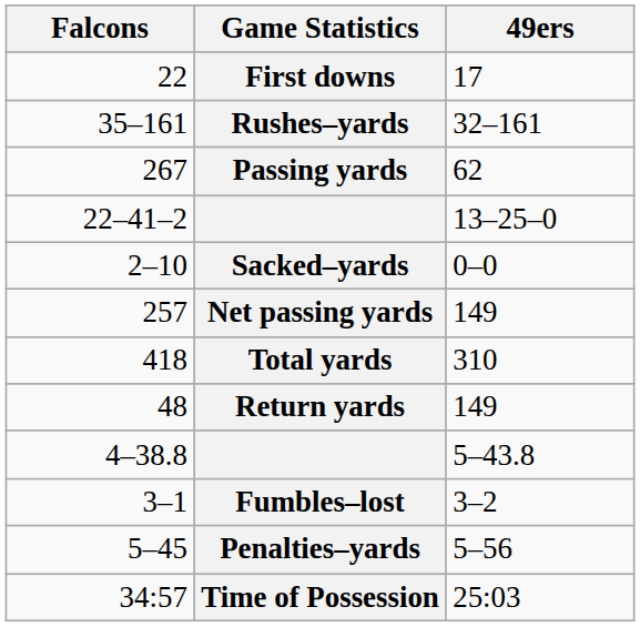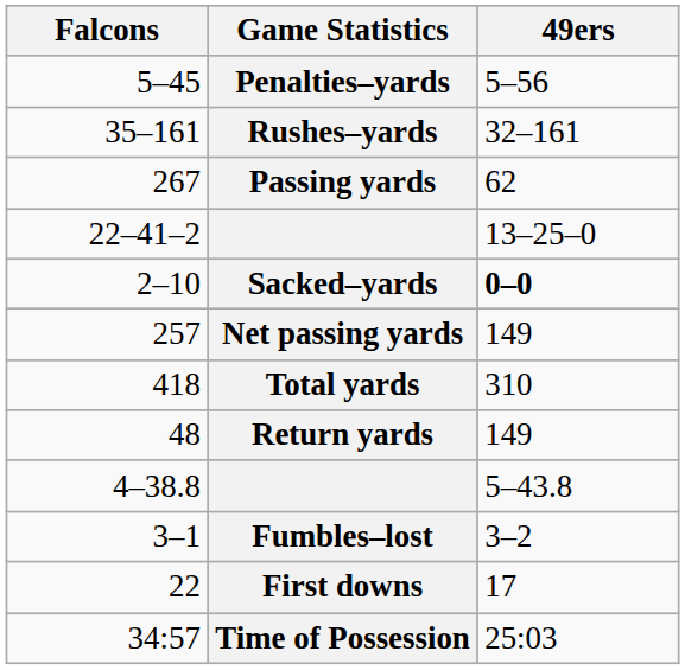rows swapped: First downs <-> Penalties–yards
Sacked–yards | 49ers: normal -> bold
